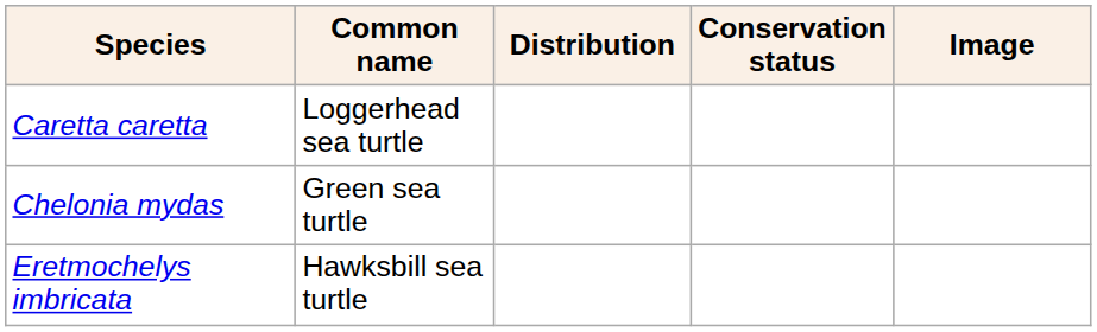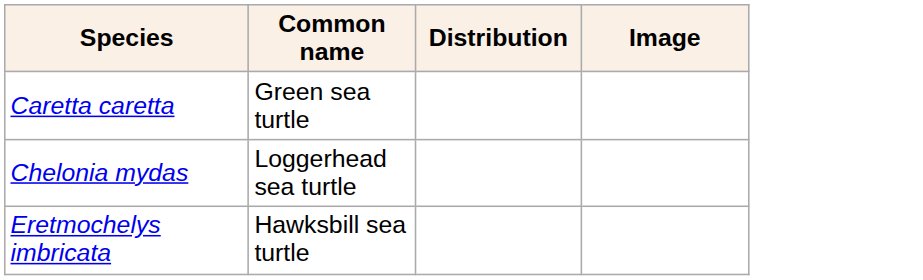- column: Conservation status
Caretta caretta | Common name: Loggerhead sea turtle -> Green sea turtle
Chelonia mydas | Common name: Green sea turtle -> Loggerhead sea turtle
